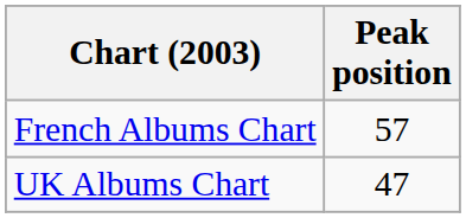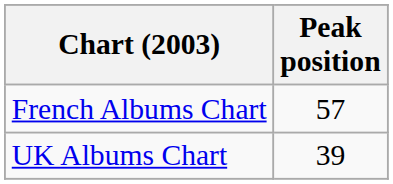UK Albums Chart | Peak position: 47 -> 39
